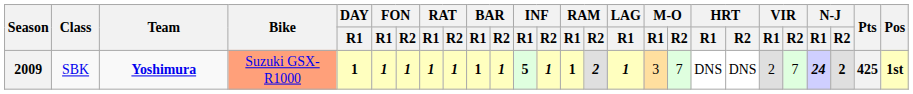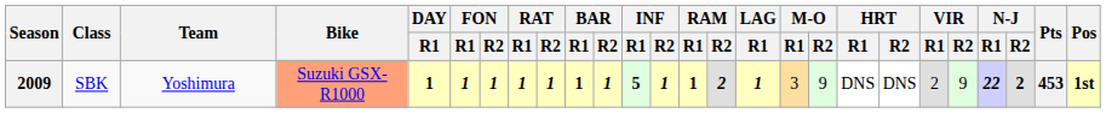2009 | Team: bold -> normal
2009 | M-O / R2: 7 -> 9
2009 | VIR / R2: 7 -> 9
2009 | N-J / R1: 24 -> 22
2009 | Pts: 425 -> 453
